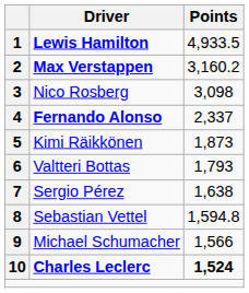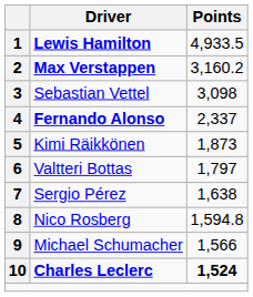3 | Driver: Nico Rosberg -> Sebastian Vettel
6 | Points: 1,793 -> 1,797
8 | Driver: Sebastian Vettel -> Nico Rosberg
